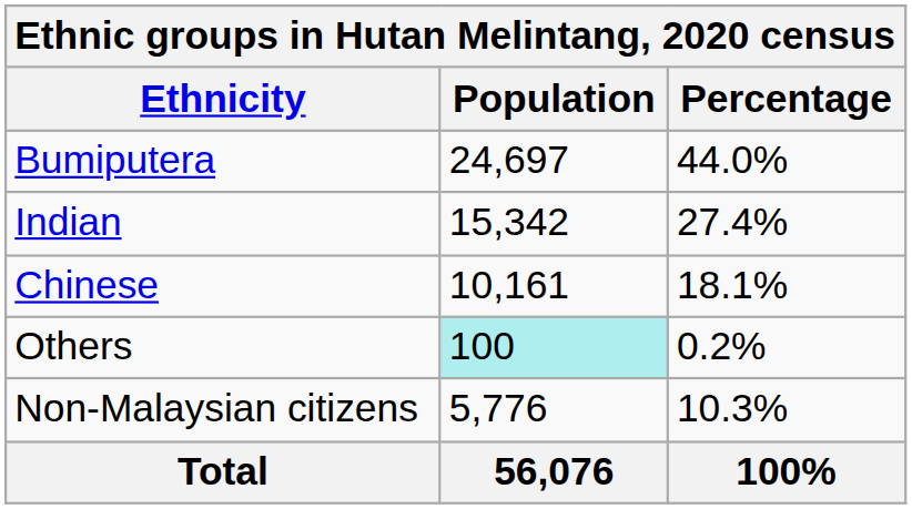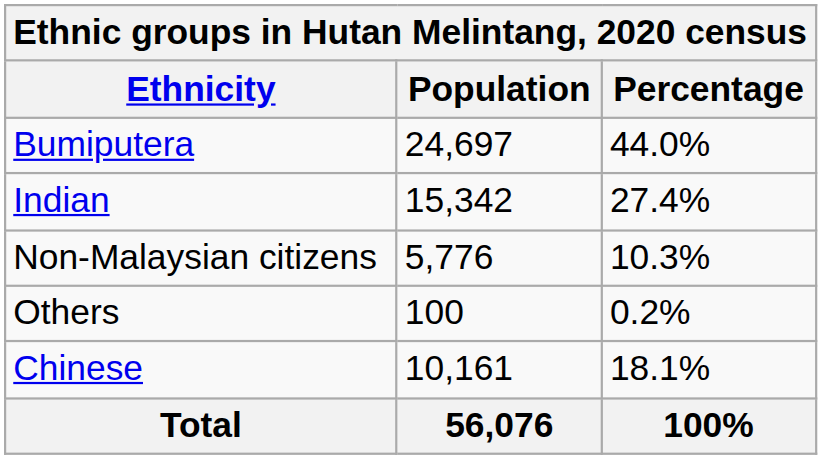rows swapped: Chinese <-> Non-Malaysian citizens
Others | Population: paleturquoise background -> no background
